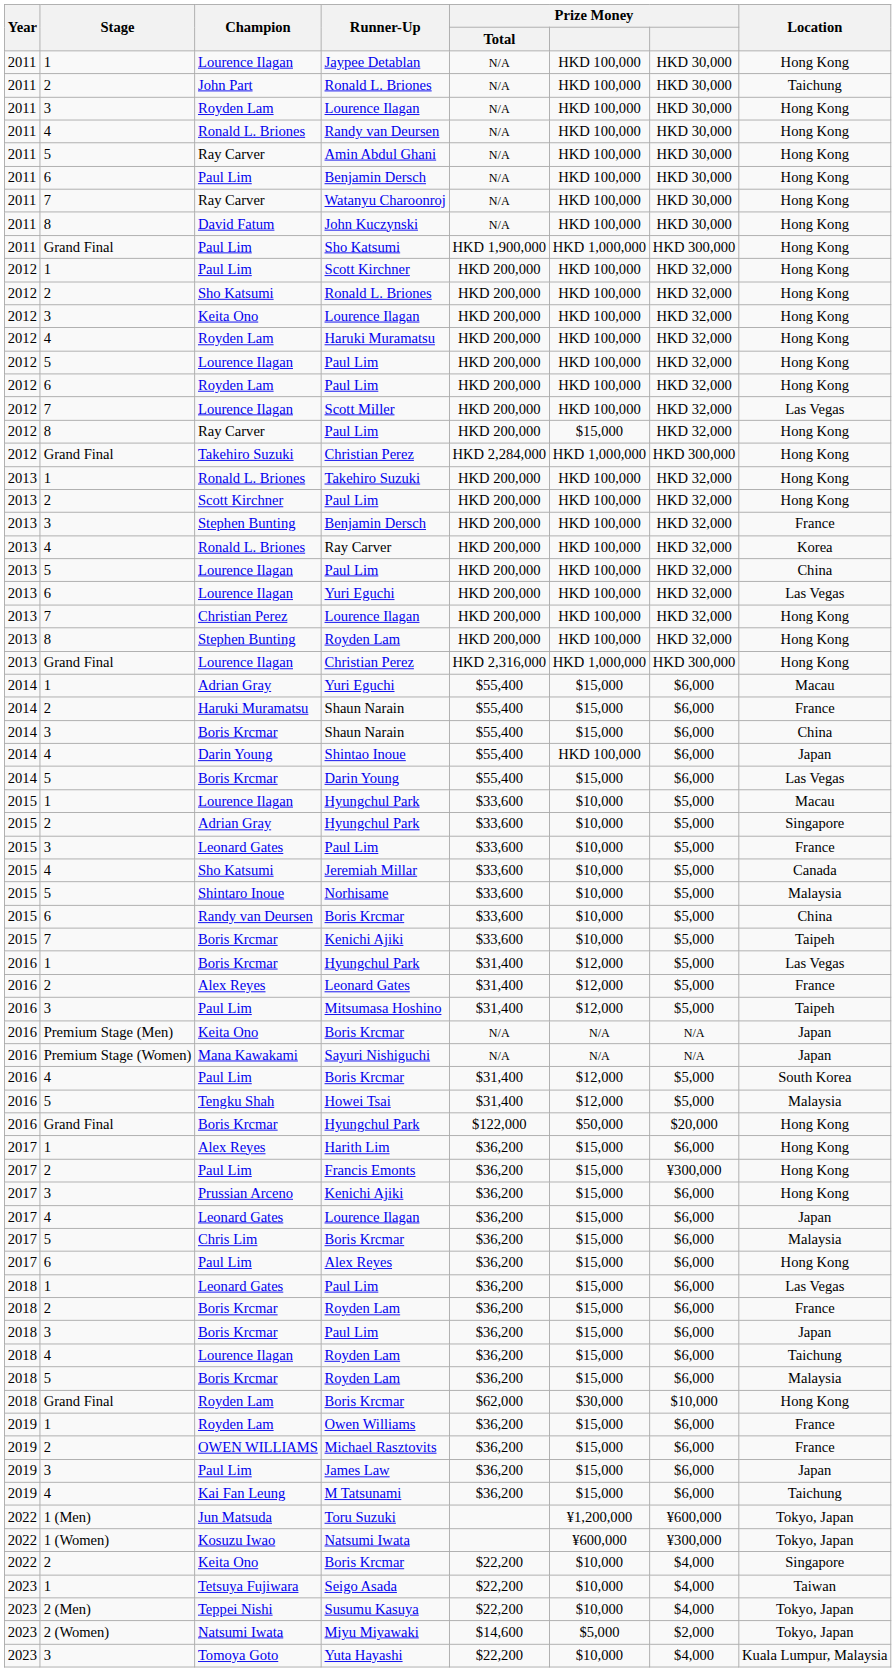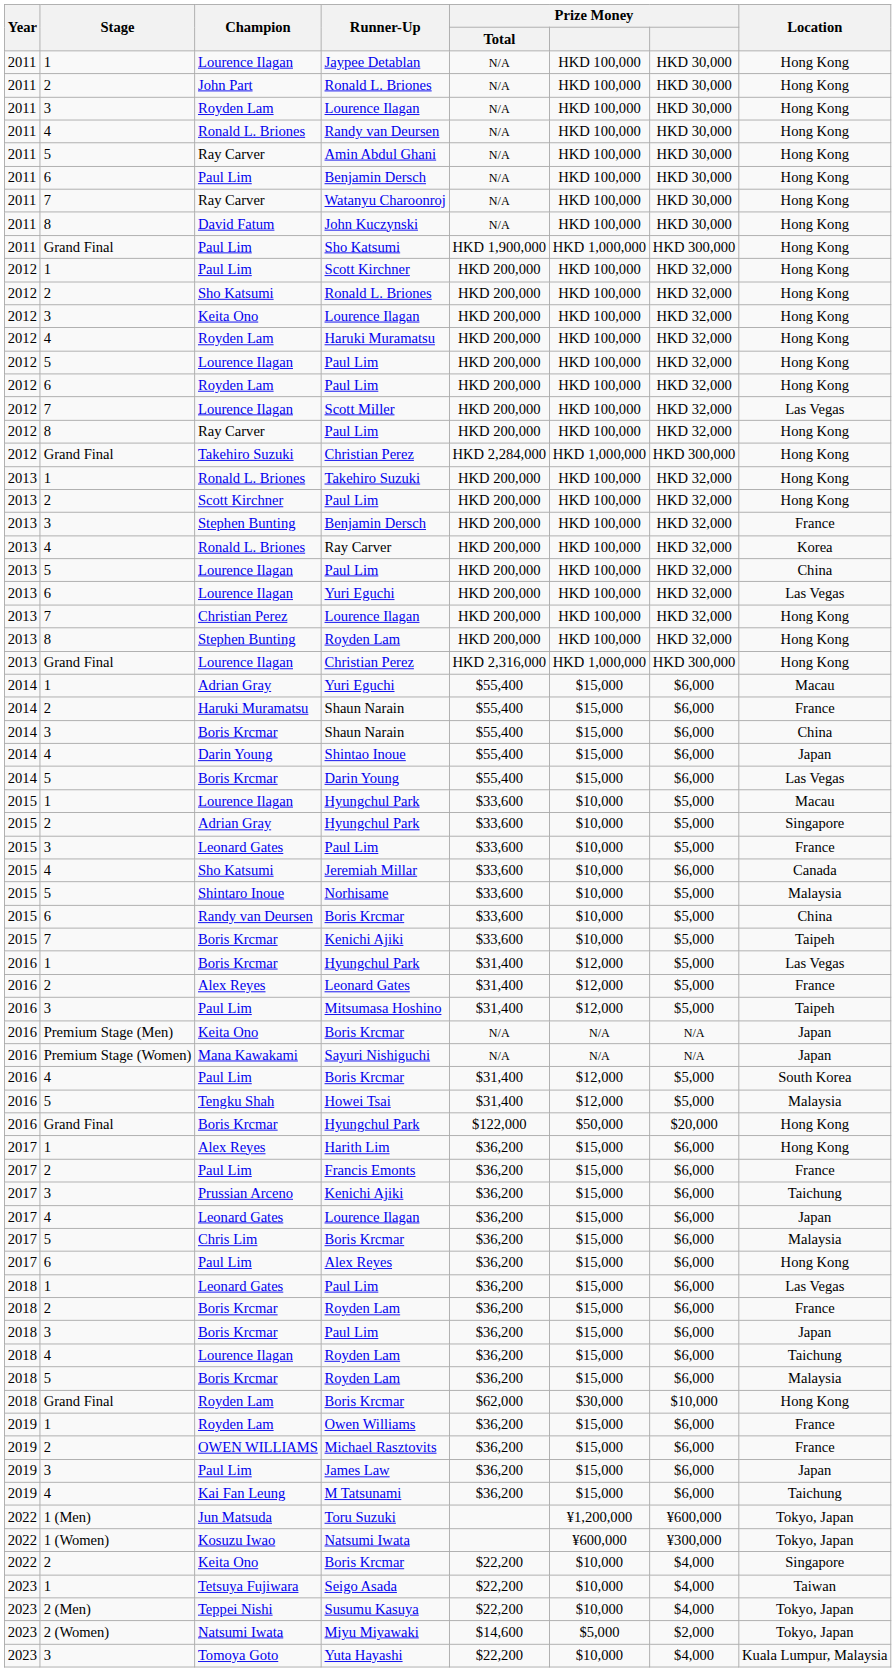John Part / Ronald L. Briones | Location: Taichung -> Hong Kong
Ray Carver / Paul Lim | column 6: $15,000 -> HKD 100,000
Shintao Inoue | column 6: HKD 100,000 -> $15,000
Jeremiah Millar | column 7: $5,000 -> $6,000
Francis Emonts | column 7: ¥300,000 -> $6,000
Francis Emonts | Location: Hong Kong -> France
Prussian Arceno / Kenichi Ajiki | Location: Hong Kong -> Taichung
